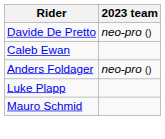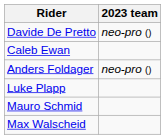+ row: Max Walscheid
